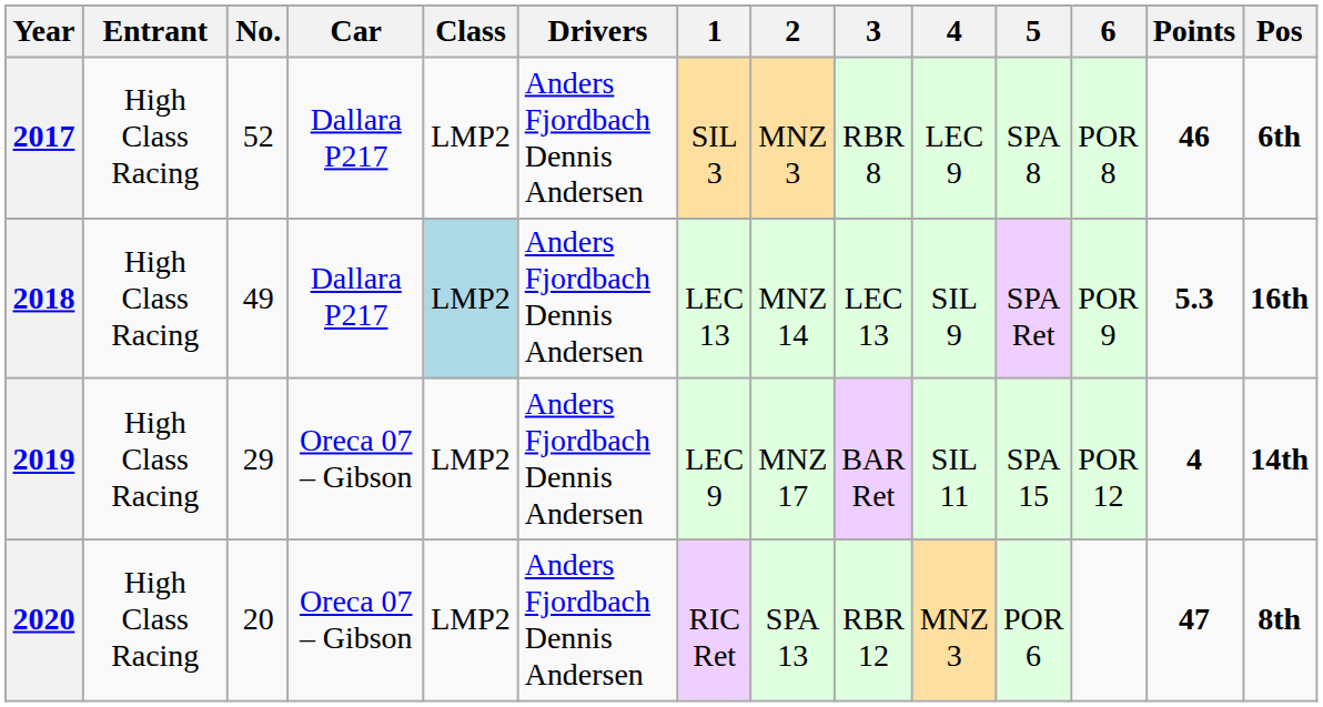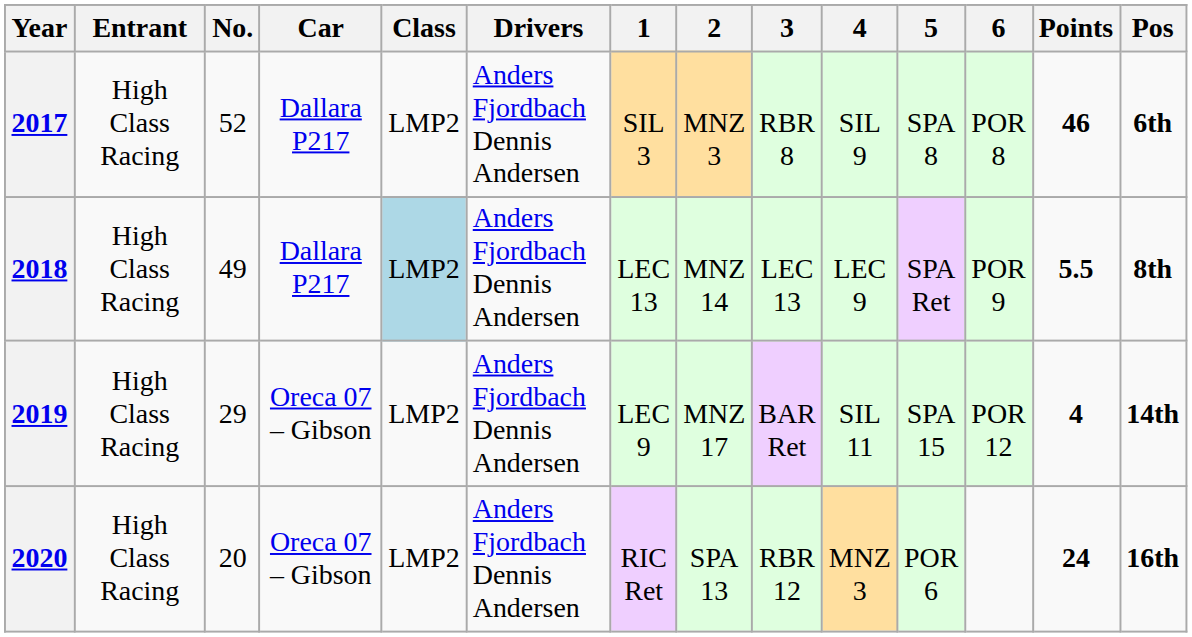2017 | 4: LEC 9 -> SIL 9
2018 | 4: SIL 9 -> LEC 9
2018 | Points: 5.3 -> 5.5
2018 | Pos: 16th -> 8th
2020 | Points: 47 -> 24
2020 | Pos: 8th -> 16th
